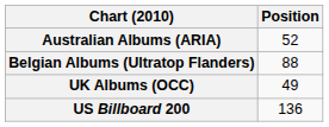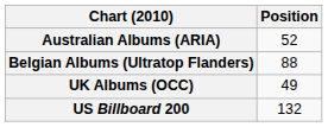US Billboard 200 | Position: 136 -> 132
